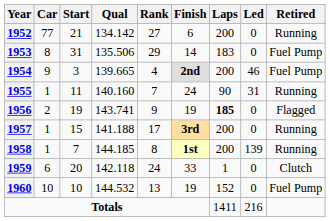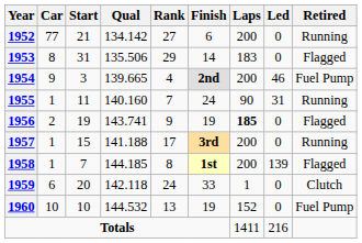1953 | Retired: Fuel Pump -> Flagged
1958 | Retired: Running -> Flagged
